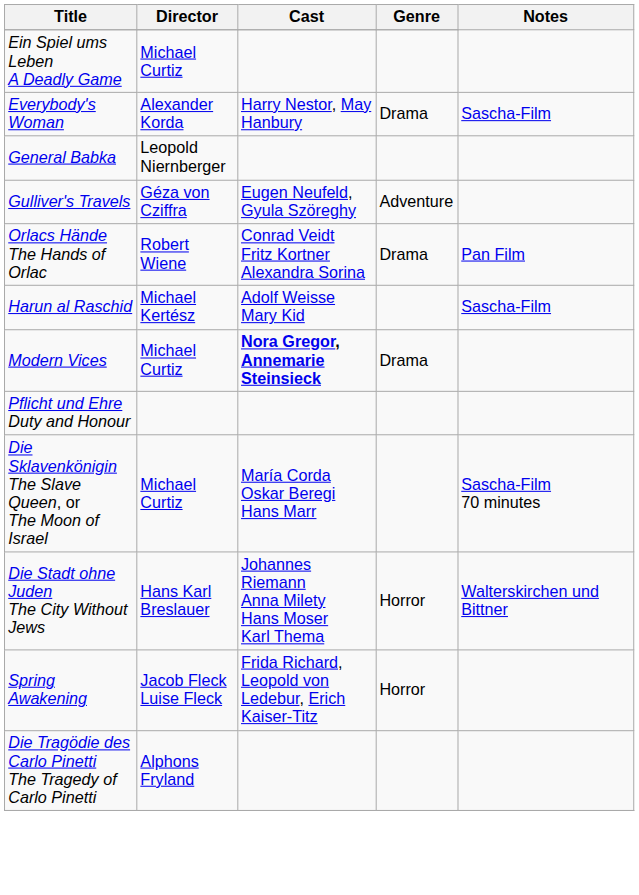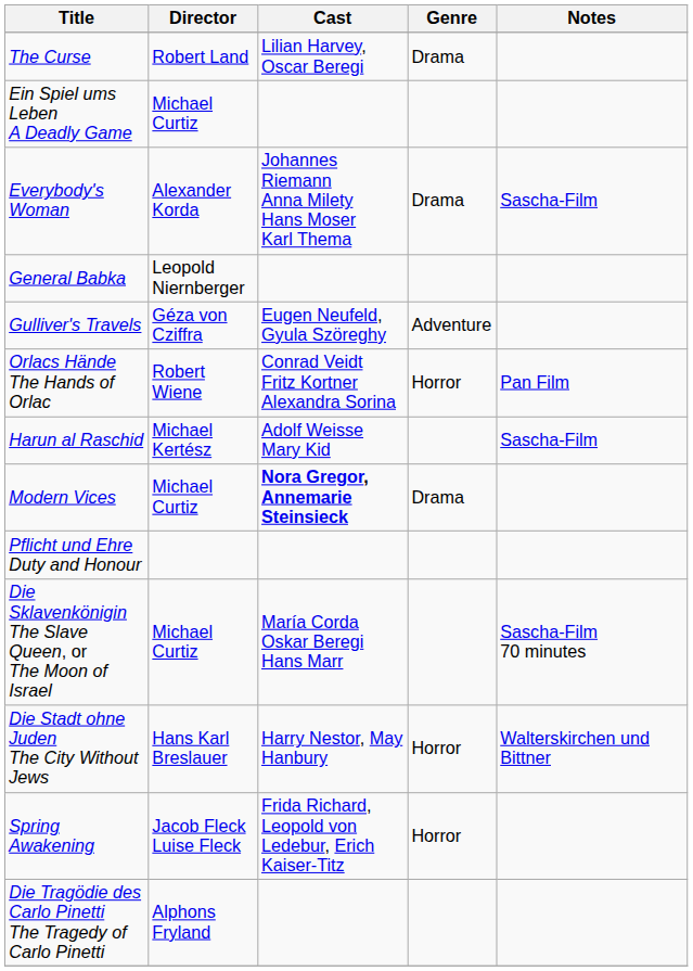+ row: The Curse | Robert Land | Lilian Harvey, Oscar Beregi | Drama
Everybody's Woman | Cast: Harry Nestor, May Hanbury -> Johannes Riemann Anna Milety Hans Moser Karl Thema
Orlacs Hände The Hands of Orlac | Genre: Drama -> Horror
Die Stadt ohne Juden The City Without Jews | Cast: Johannes Riemann Anna Milety Hans Moser Karl Thema -> Harry Nestor, May Hanbury
